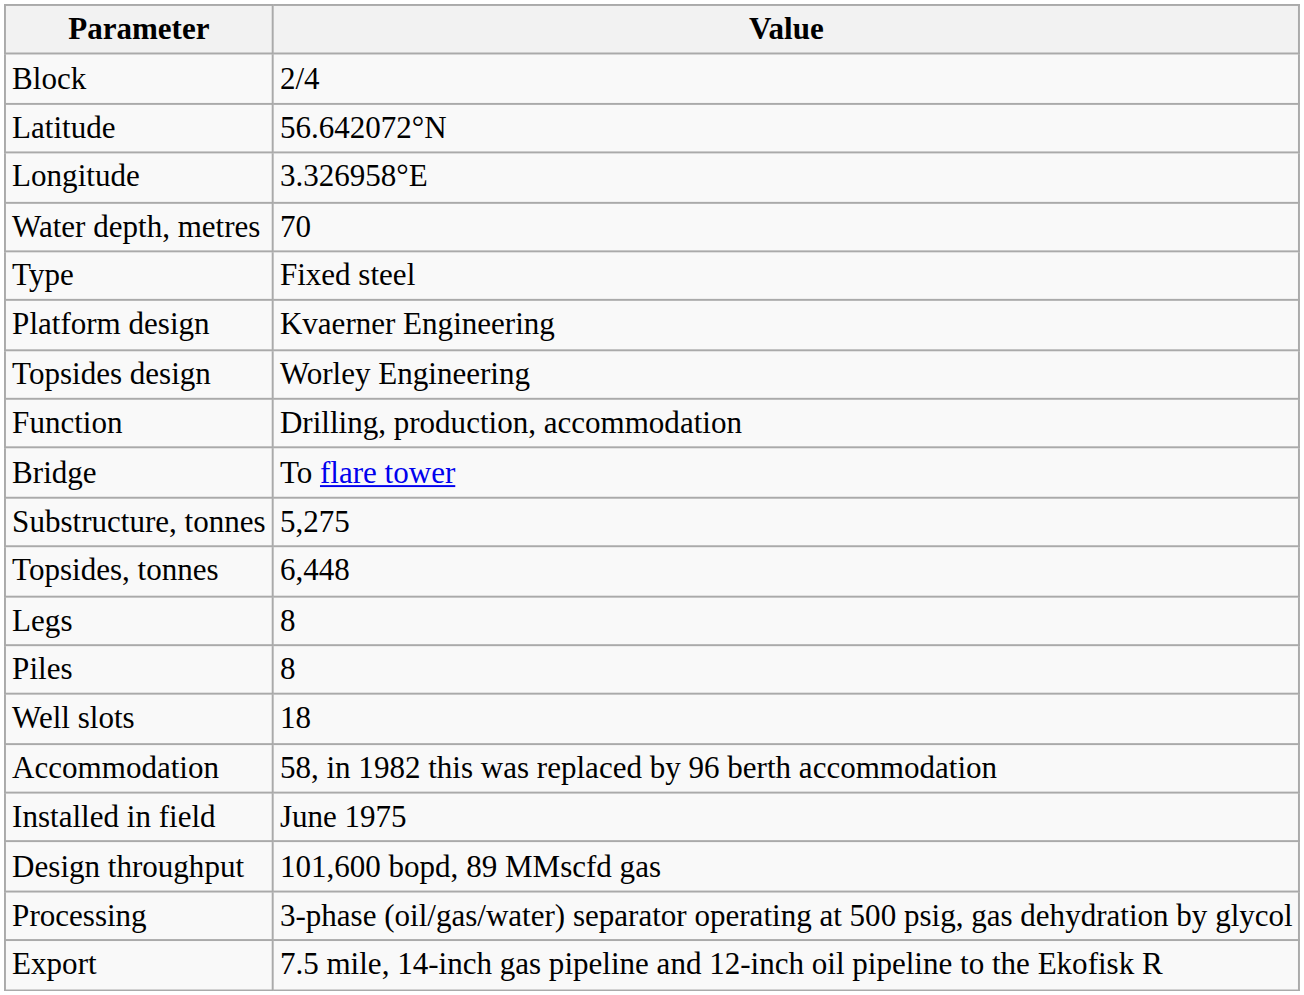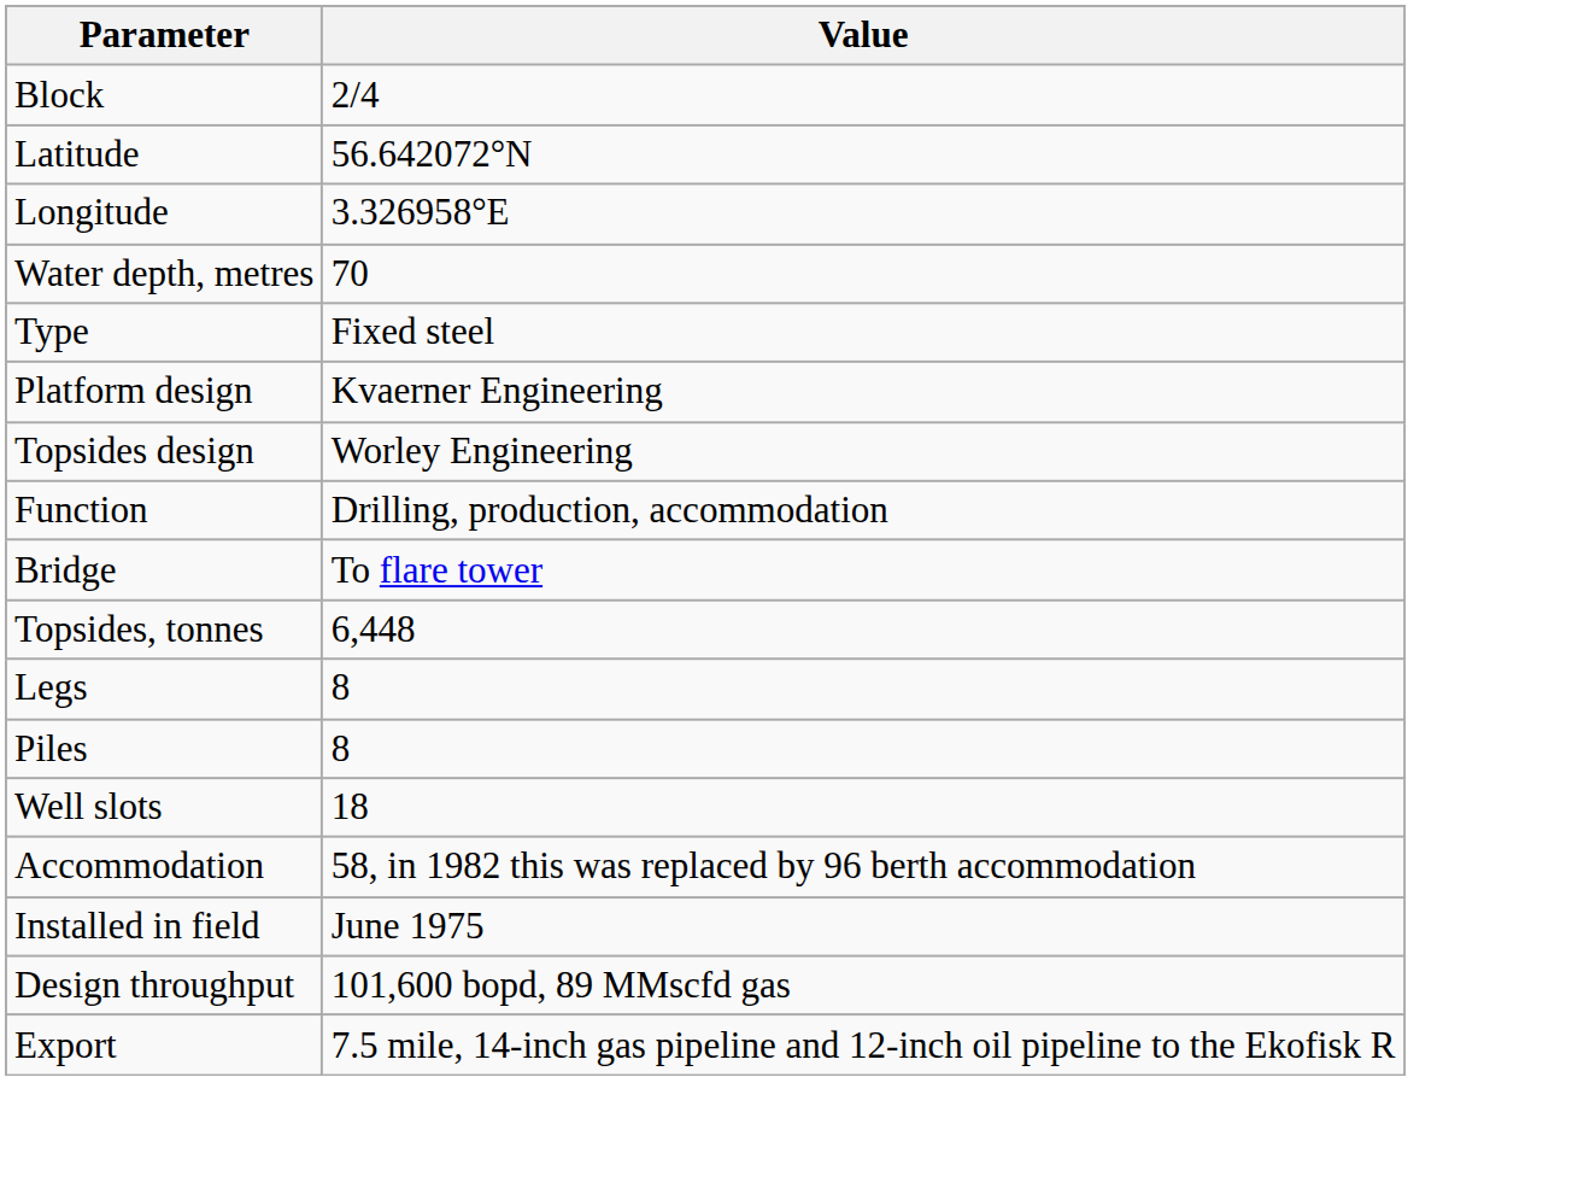- row: Substructure, tonnes | 5,275
- row: Processing | 3-phase (oil/gas/water) separator operating at 500 psig, gas dehydration by glycol
